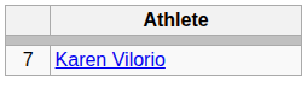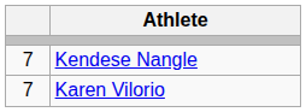+ row: 7 | Kendese Nangle
